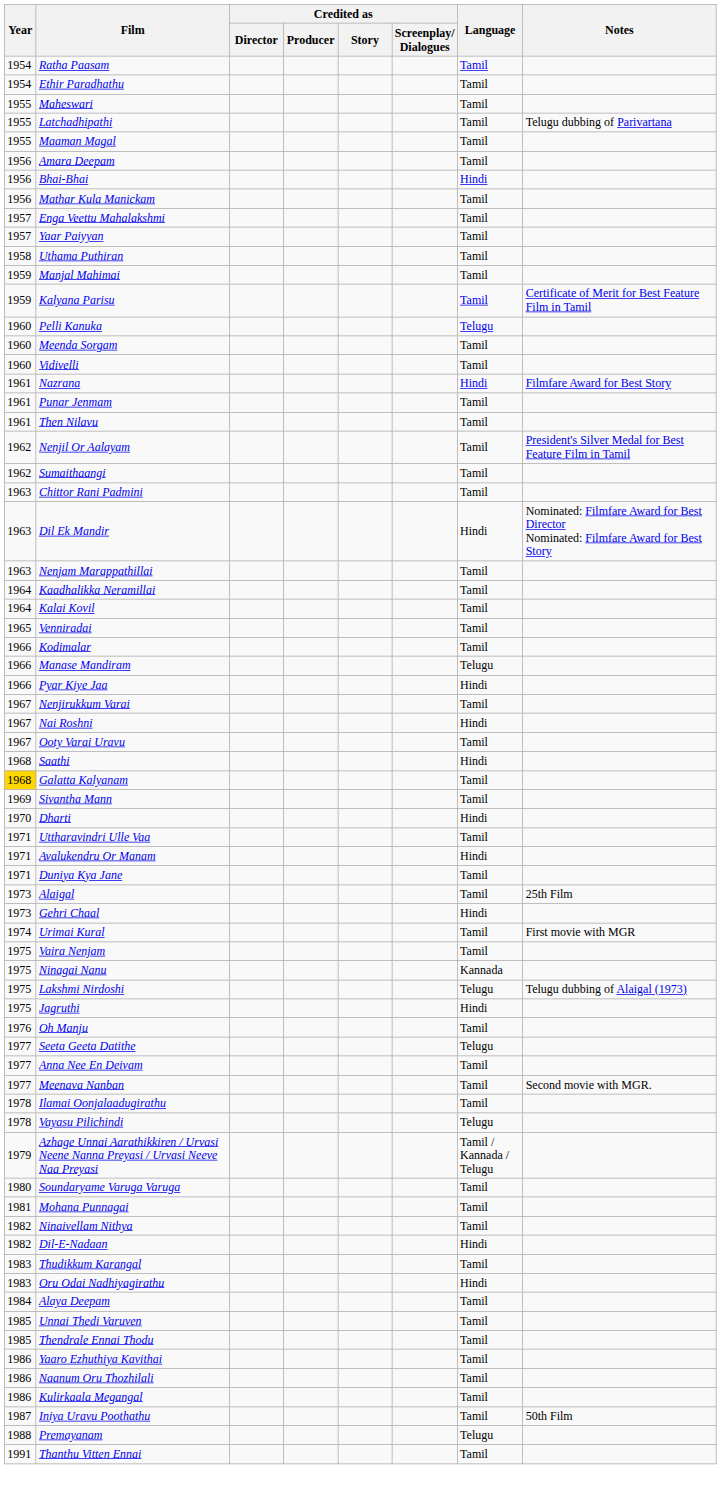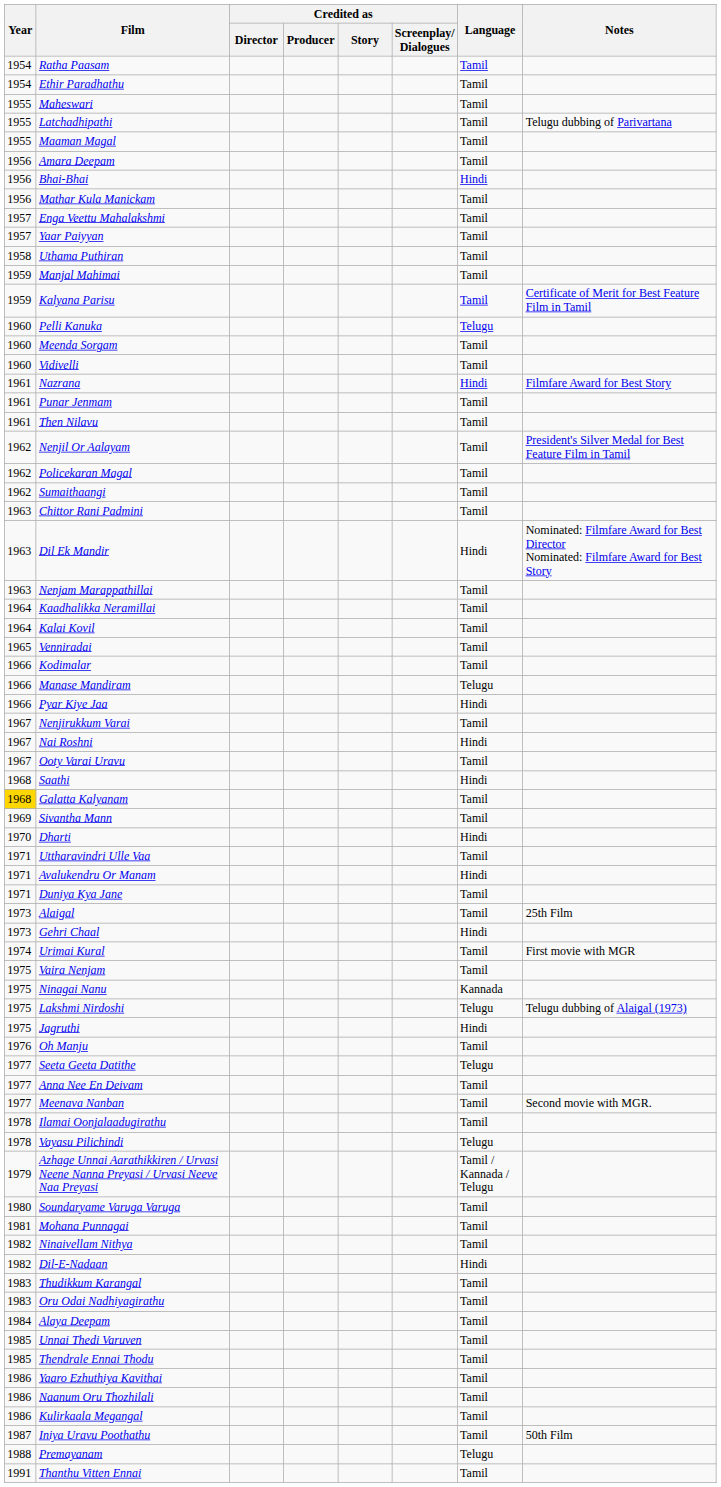+ row: 1962 | Policekaran Magal | Tamil
Oru Odai Nadhiyagirathu | Language: Hindi -> Tamil
